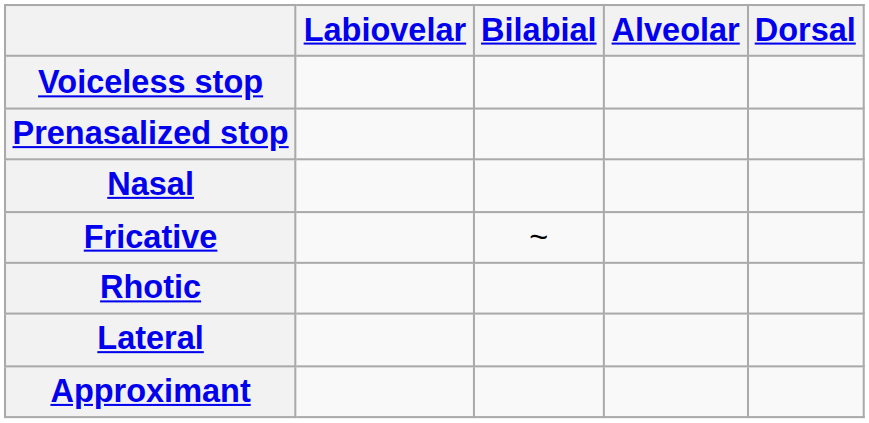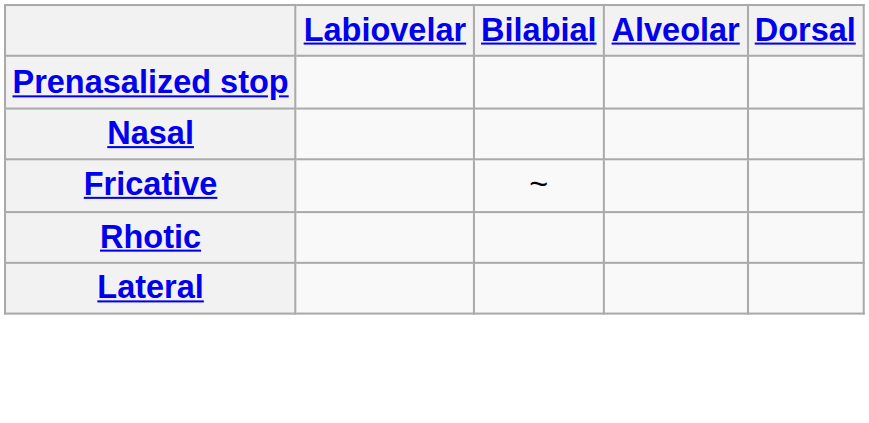- row: Voiceless stop
- row: Approximant
